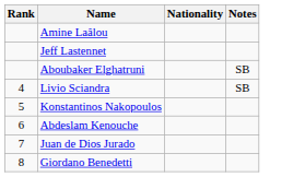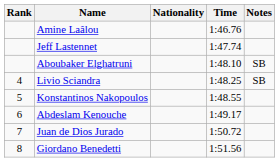+ column: Time | 1:46.76 | 1:47.74 | 1:48.10 | 1:48.25 | 1:48.55 | 1:49.17 | 1:50.72 | 1:51.56
